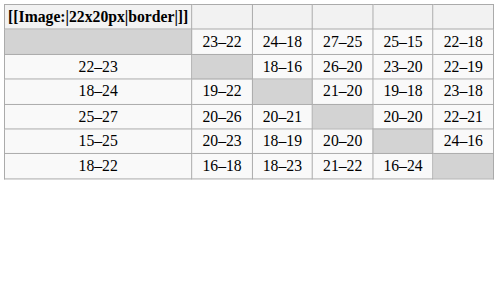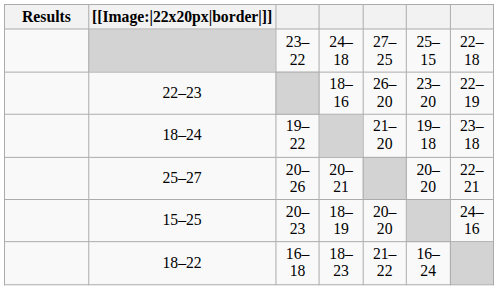+ column: Results
